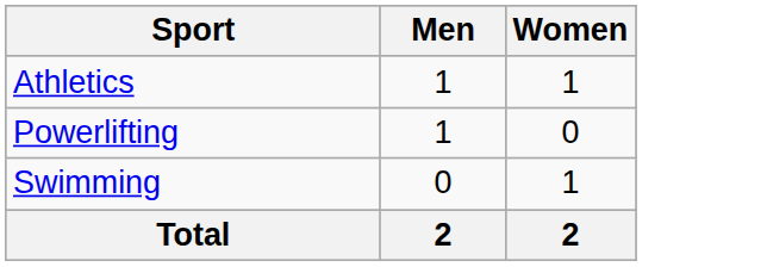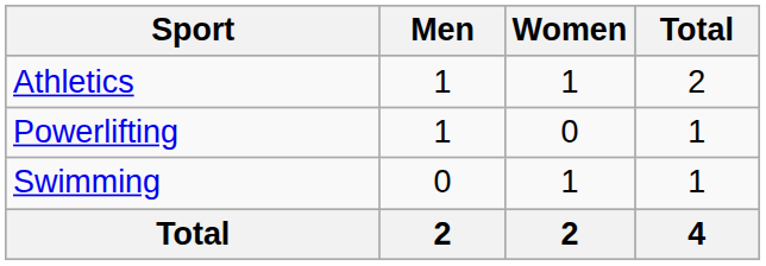+ column: Total | 2 | 1 | 1 | 4
